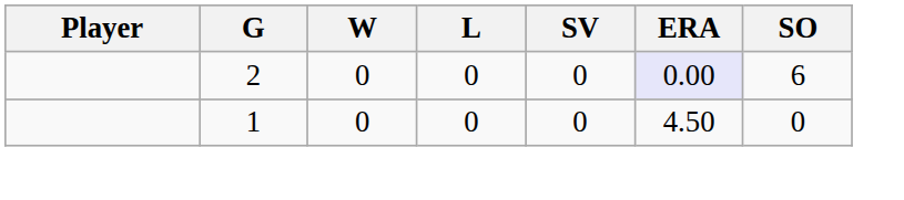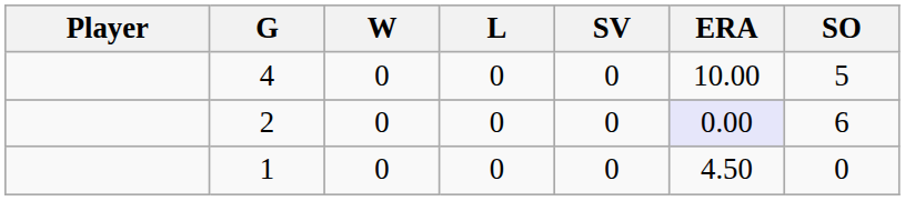+ row: 4 | 0 | 0 | 0 | 10.00 | 5
